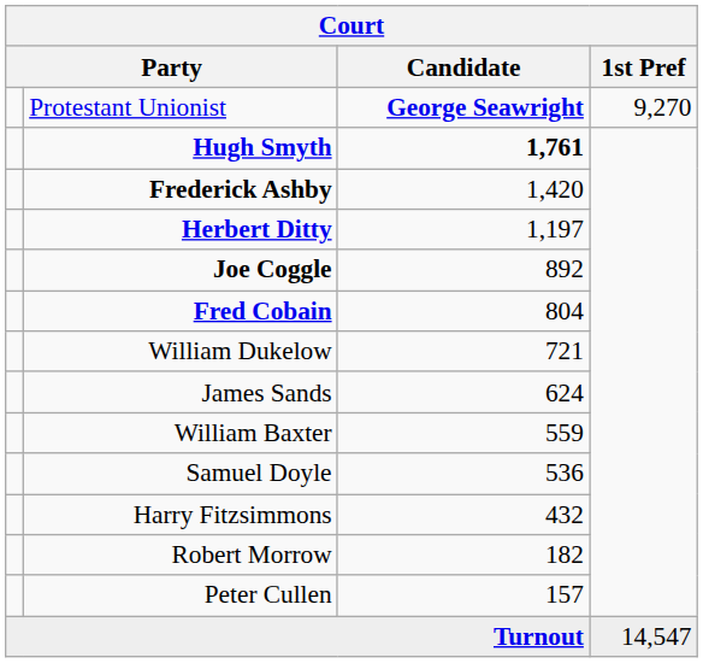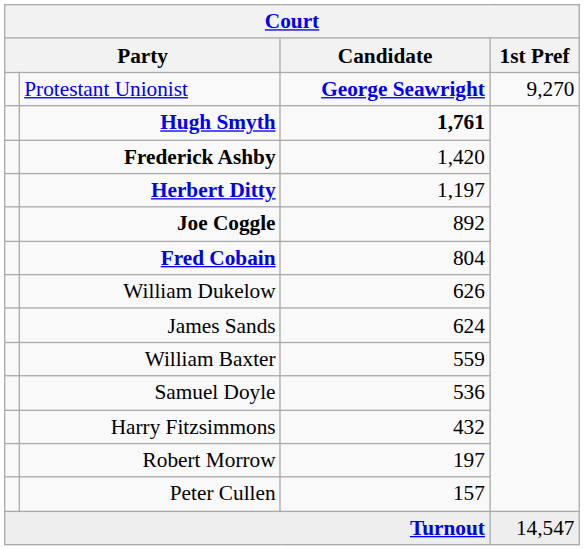William Dukelow | Candidate: 721 -> 626
Robert Morrow | Candidate: 182 -> 197
